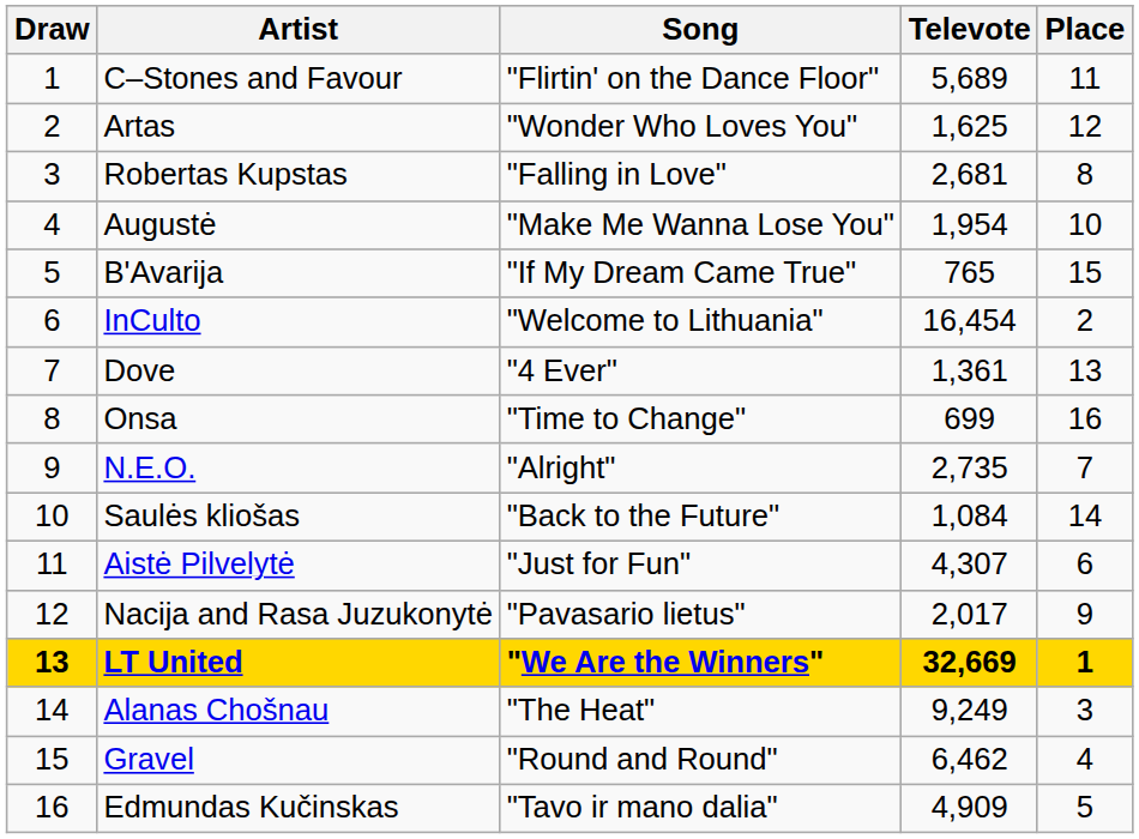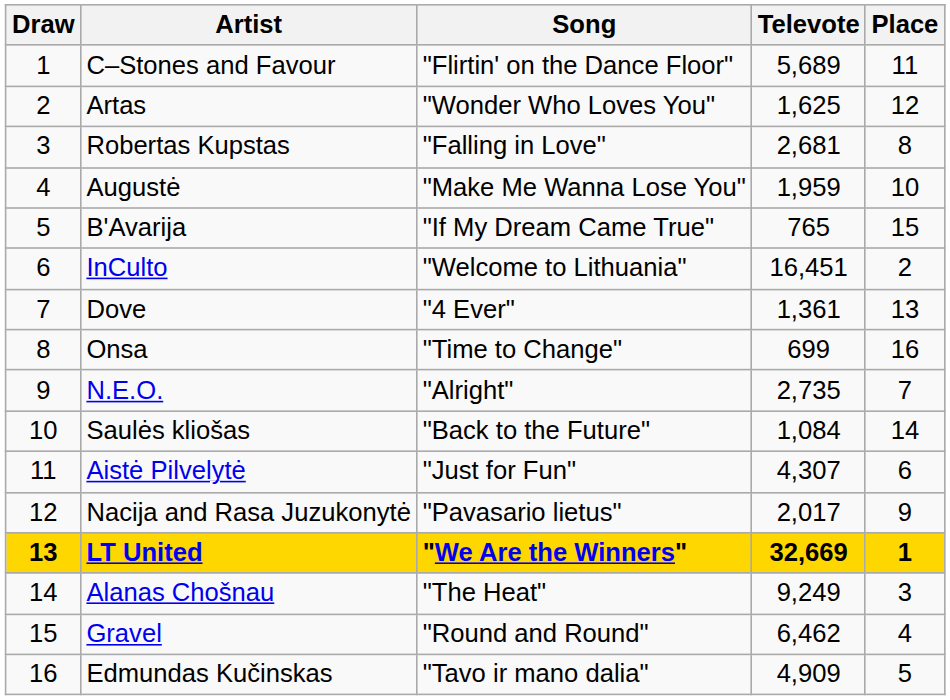Augustė | Televote: 1,954 -> 1,959
InCulto | Televote: 16,454 -> 16,451
